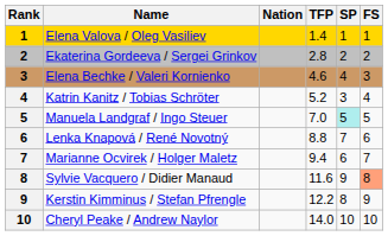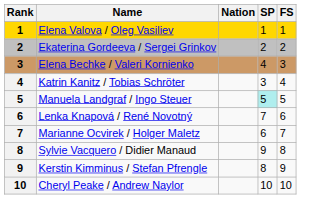- column: TFP | 1.4 | 2.8 | 4.6 | 5.2 | 7.0 | 8.8 | 9.4 | 11.6 | 12.2 | 14.0
Sylvie Vacquero / Didier Manaud | FS: lightsalmon background -> no background
